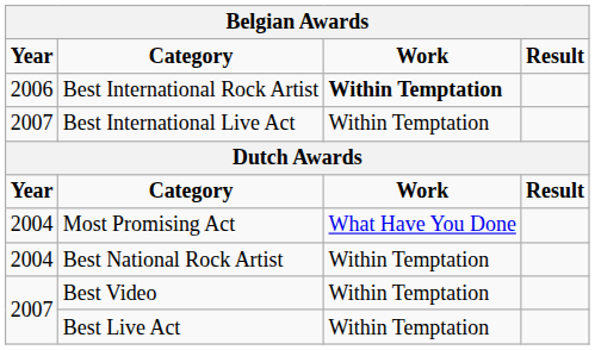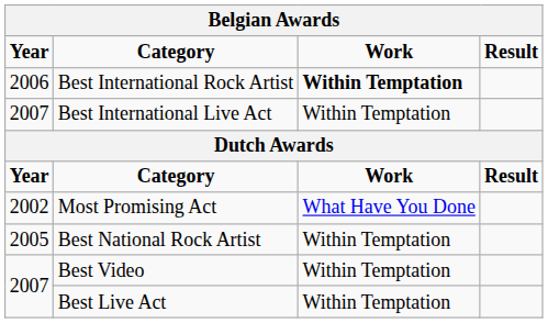Most Promising Act | Year: 2004 -> 2002
Best National Rock Artist | Year: 2004 -> 2005
